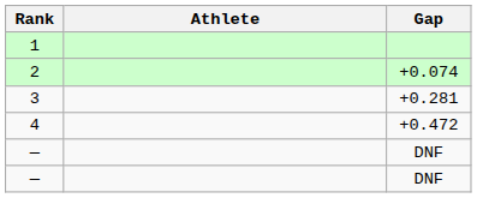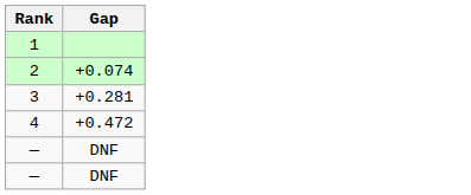- column: Athlete
